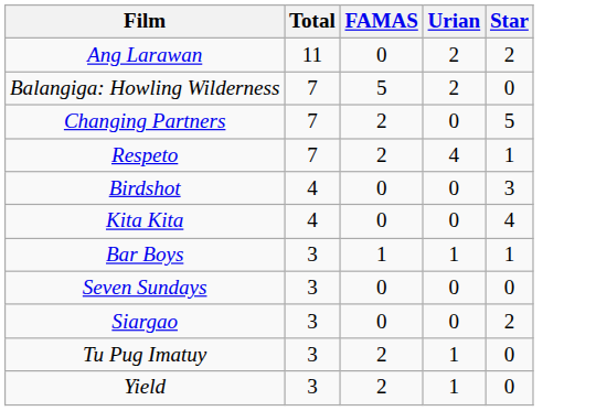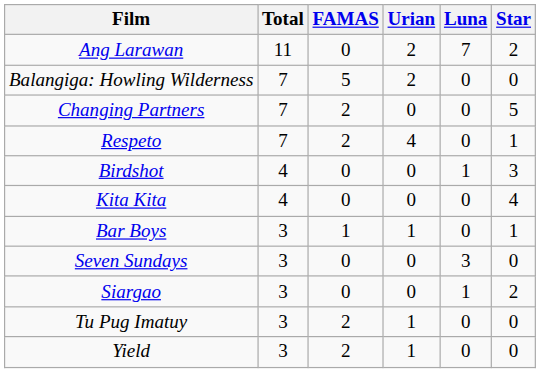+ column: Luna | 7 | 0 | 0 | 0 | 1 | 0 | 0 | 3 | 1 | 0 | 0
